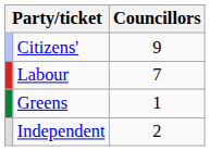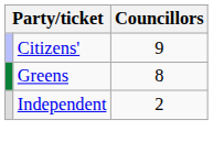- row: Labour | 7
Greens | Councillors: 1 -> 8
